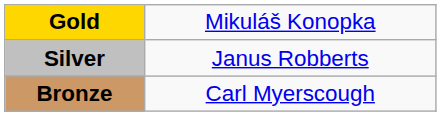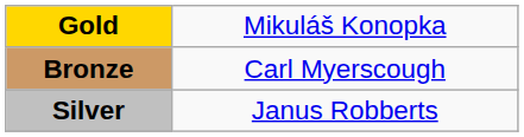rows swapped: Silver <-> Bronze
